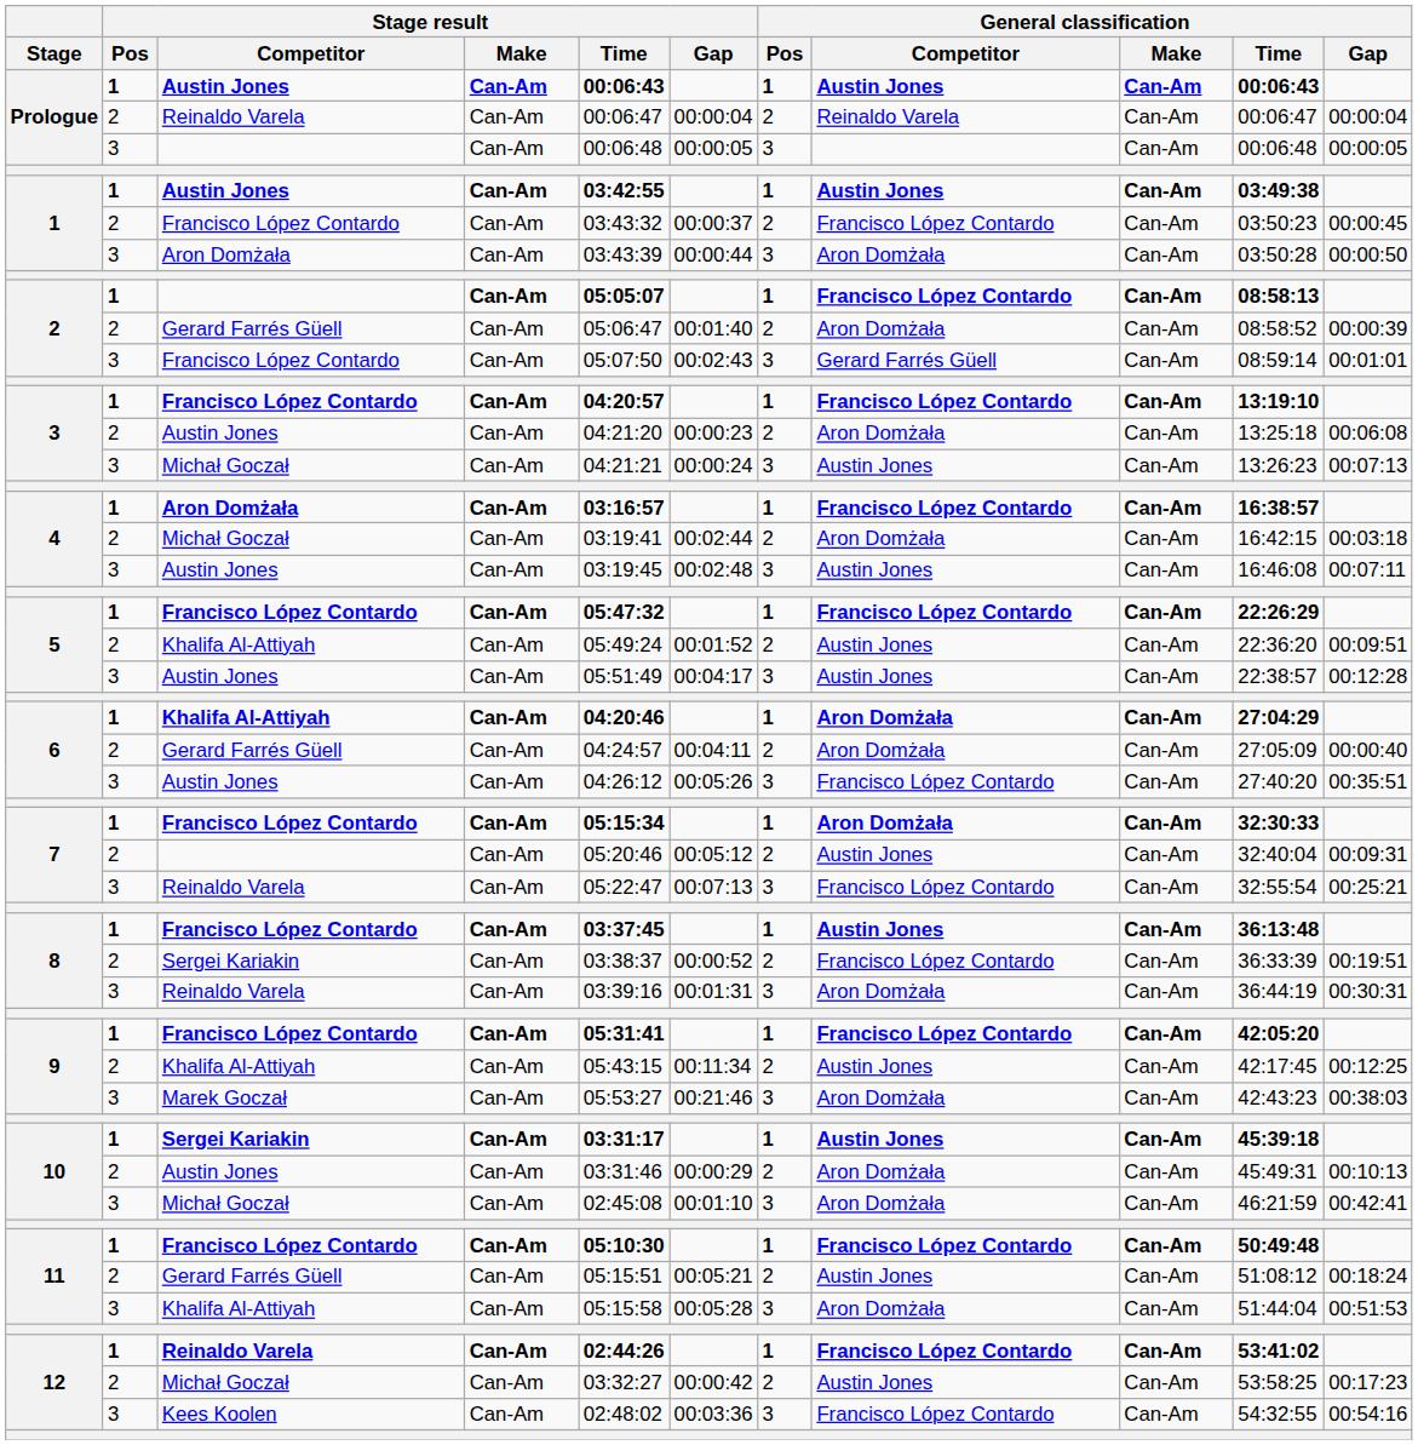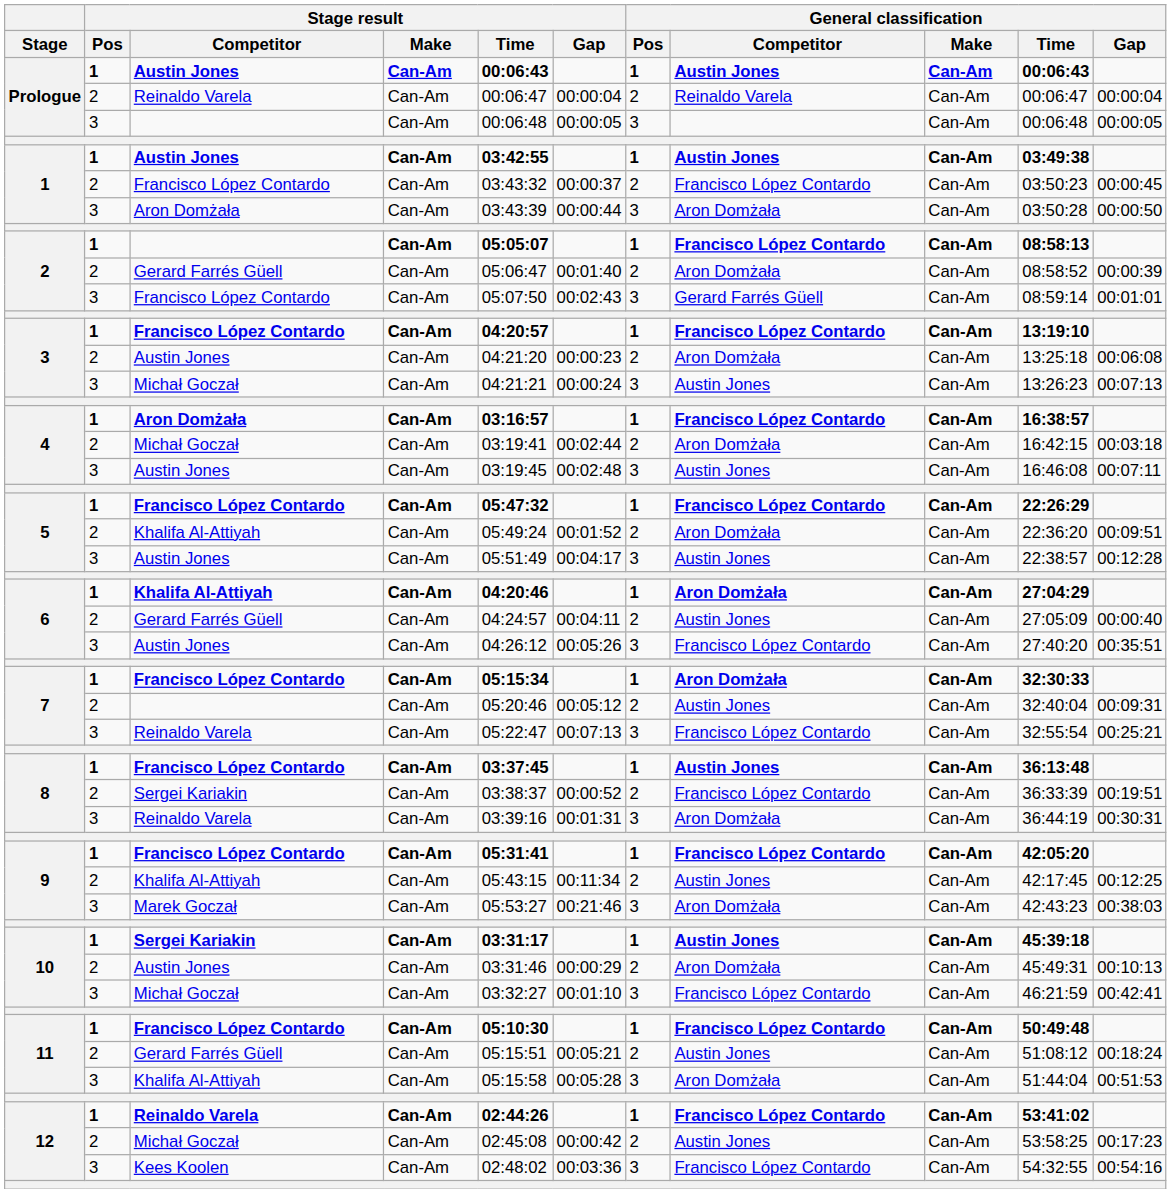5 / Khalifa Al-Attiyah | General classification / Competitor: Austin Jones -> Aron Domżała
6 / Gerard Farrés Güell | General classification / Competitor: Aron Domżała -> Austin Jones
10 / Michał Goczał | Stage result / Time: 02:45:08 -> 03:32:27
10 / Michał Goczał | General classification / Competitor: Aron Domżała -> Francisco López Contardo
12 / Michał Goczał | Stage result / Time: 03:32:27 -> 02:45:08
